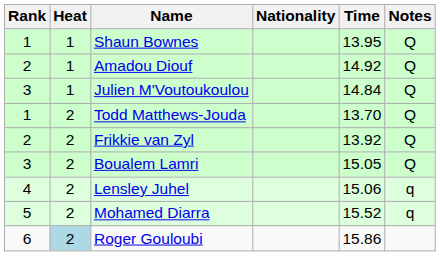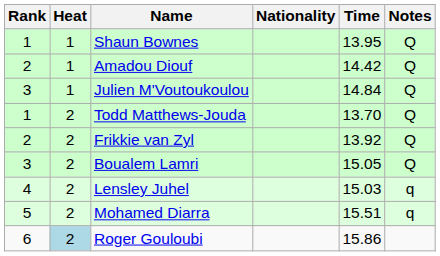Amadou Diouf | Time: 14.92 -> 14.42
Lensley Juhel | Time: 15.06 -> 15.03
Mohamed Diarra | Time: 15.52 -> 15.51
